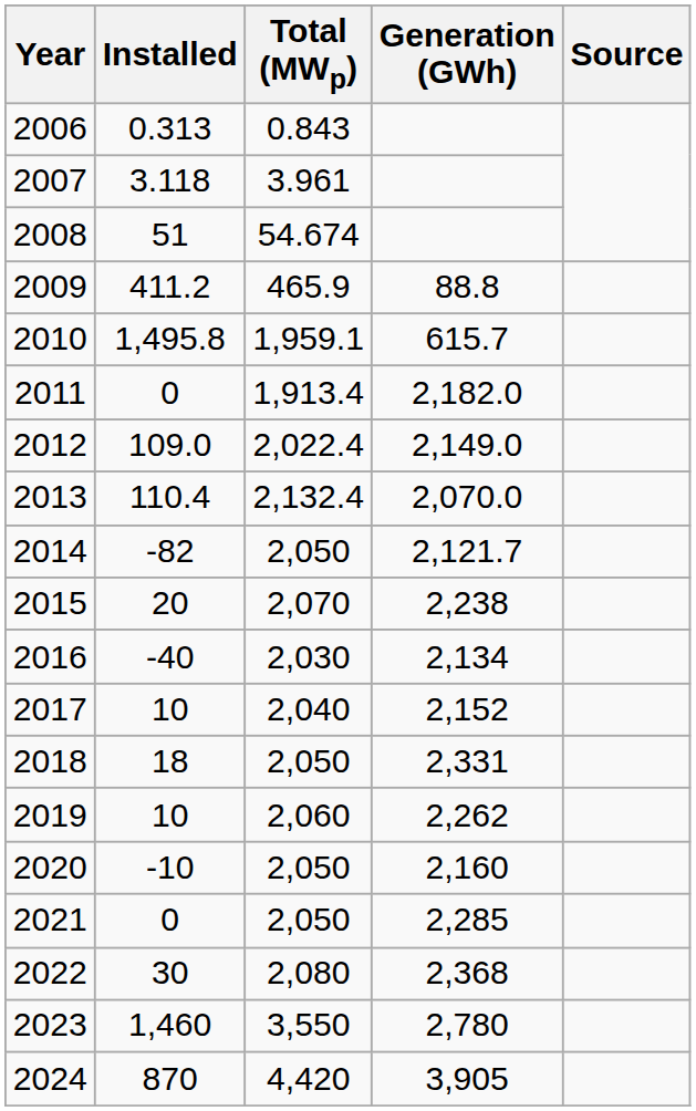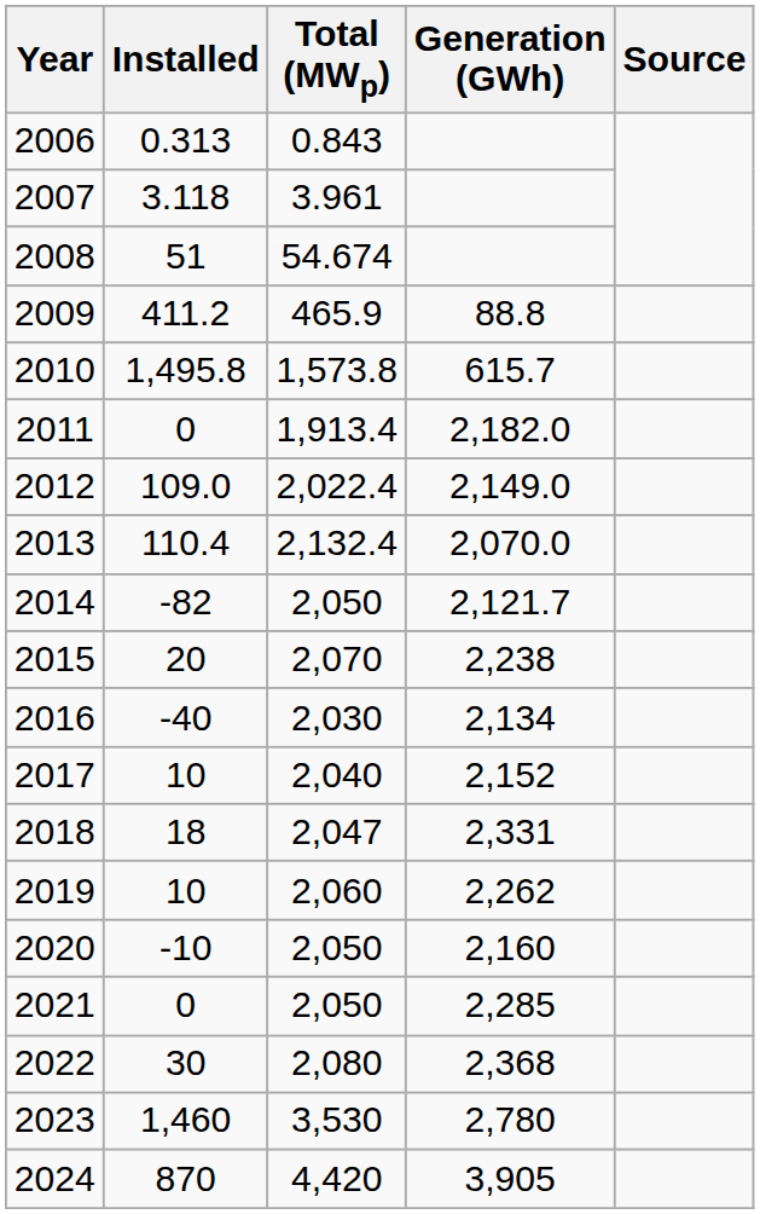2010 | Total (MWp): 1,959.1 -> 1,573.8
2018 | Total (MWp): 2,050 -> 2,047
2023 | Total (MWp): 3,550 -> 3,530
